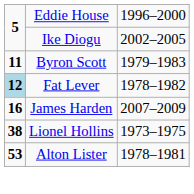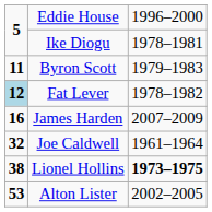Ike Diogu | column 3: 2002–2005 -> 1978–1981
+ row: 32 | Joe Caldwell | 1961–1964
Lionel Hollins | column 3: normal -> bold
Alton Lister | column 3: 1978–1981 -> 2002–2005
